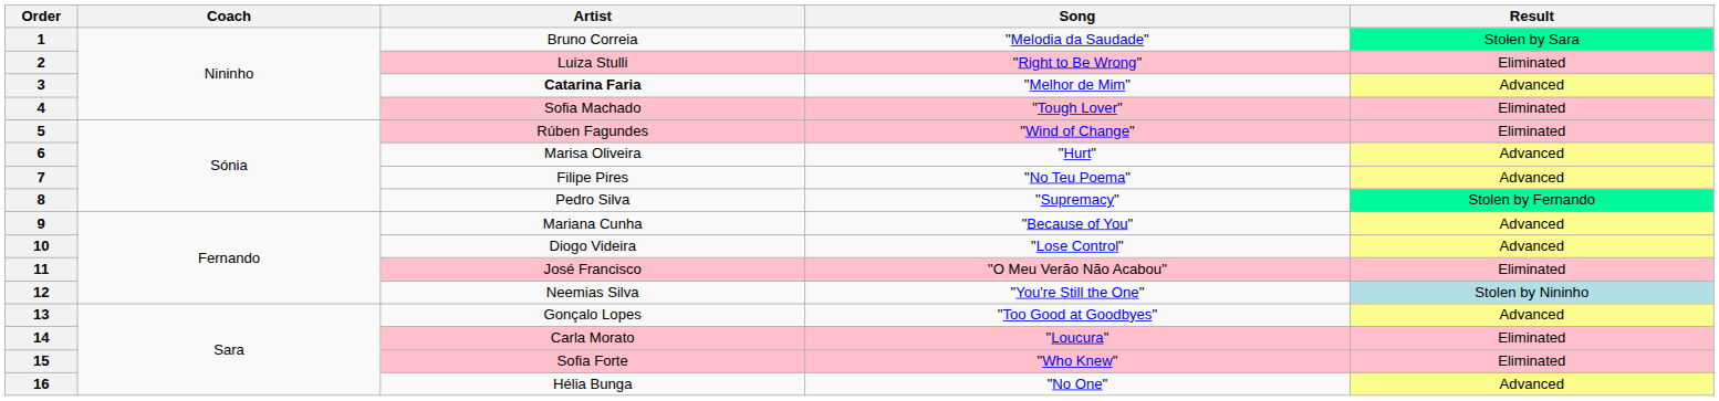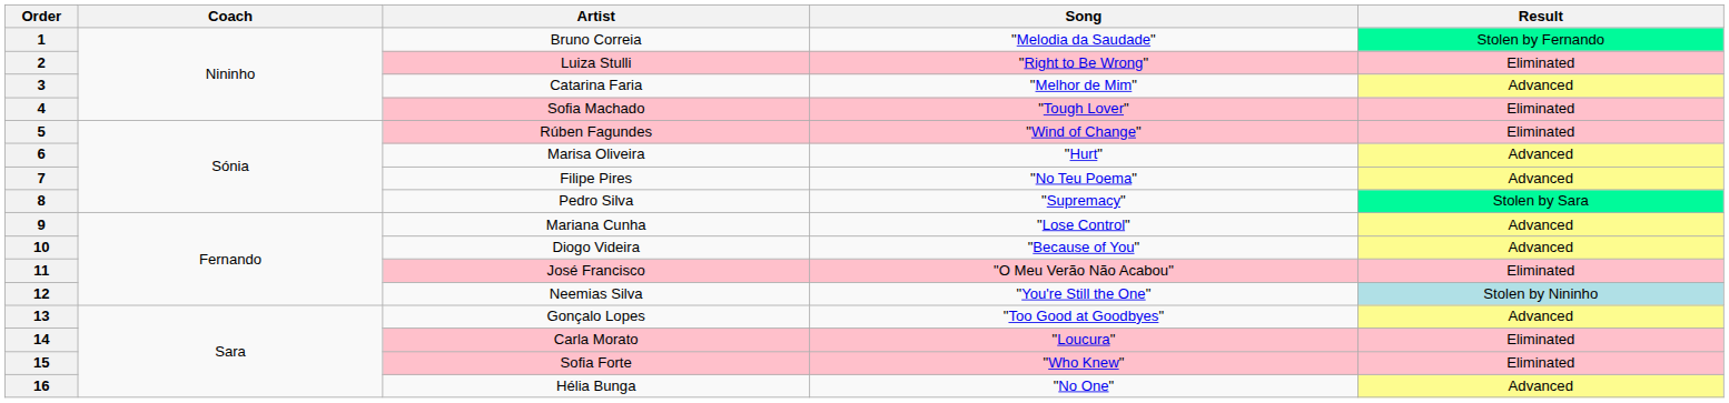1 | Result: Stolen by Sara -> Stolen by Fernando
3 | Artist: bold -> normal
8 | Result: Stolen by Fernando -> Stolen by Sara
9 | Song: "Because of You" -> "Lose Control"
10 | Song: "Lose Control" -> "Because of You"
